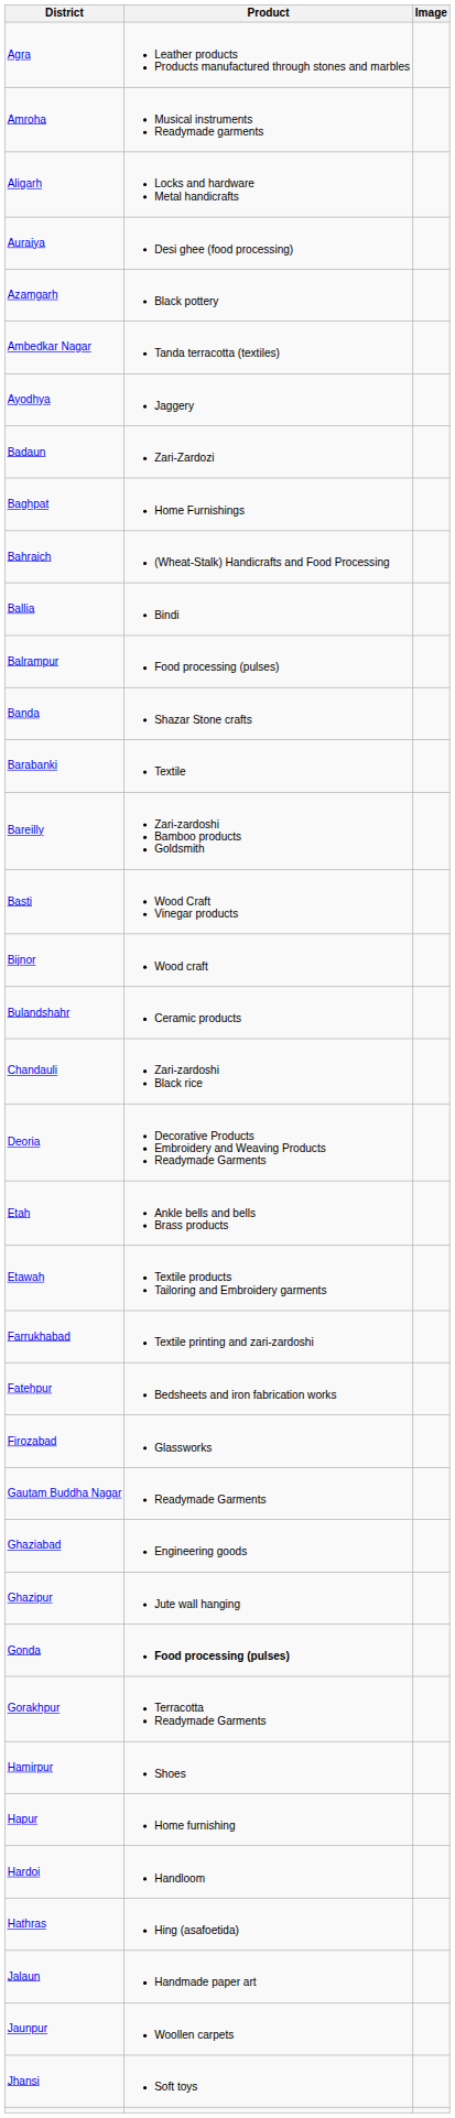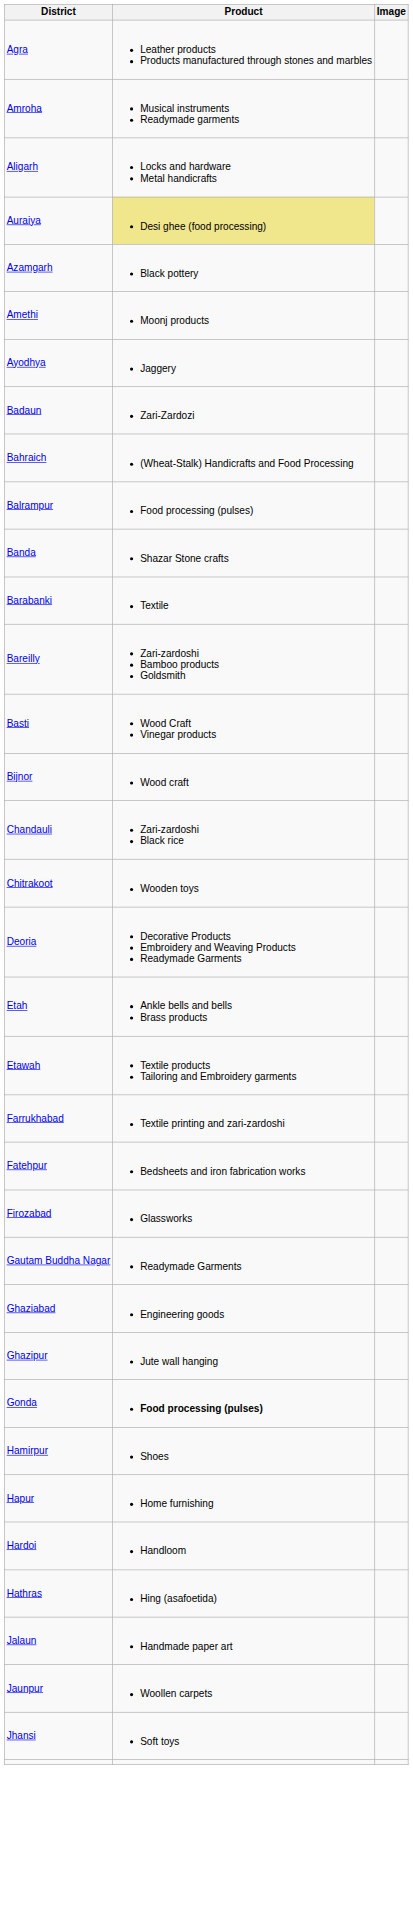Auraiya | Product: no background -> khaki background
- row: Ambedkar Nagar | Tanda terracotta (textiles)
+ row: Amethi | Moonj products
- row: Baghpat | Home Furnishings
- row: Ballia | Bindi
- row: Bulandshahr | Ceramic products
+ row: Chitrakoot | Wooden toys
- row: Gorakhpur | Terracotta Readymade Garments
